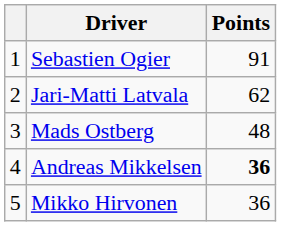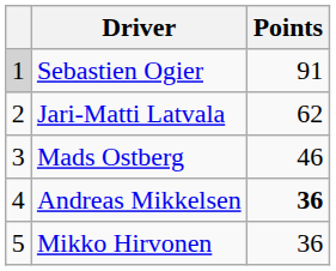Sebastien Ogier | column 1: no background -> lightgrey background
Mads Ostberg | Points: 48 -> 46
